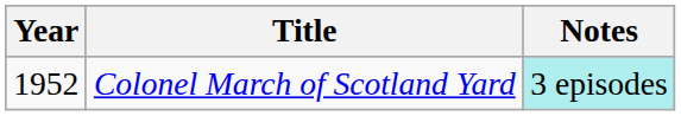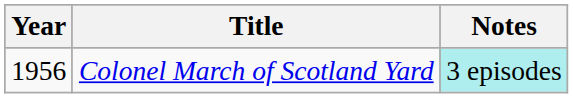Colonel March of Scotland Yard | Year: 1952 -> 1956
